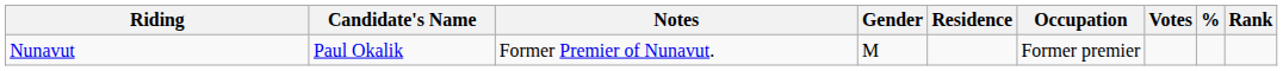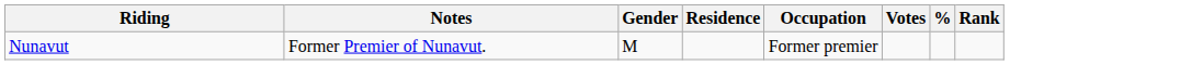- column: Candidate's Name | Paul Okalik
